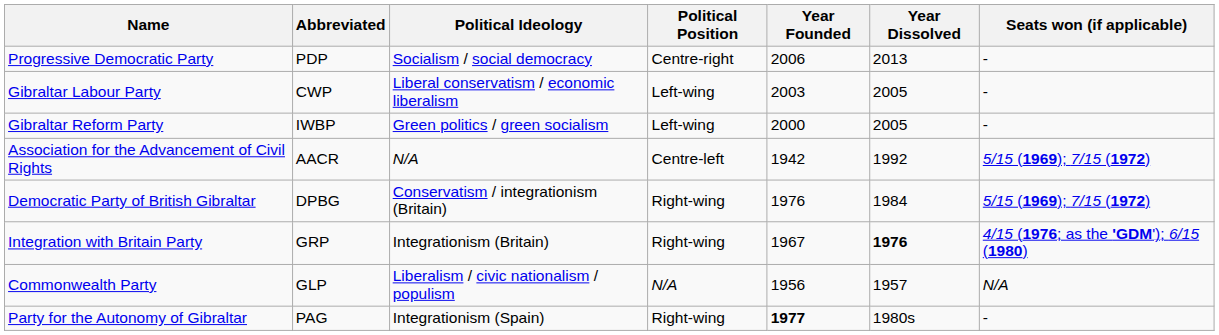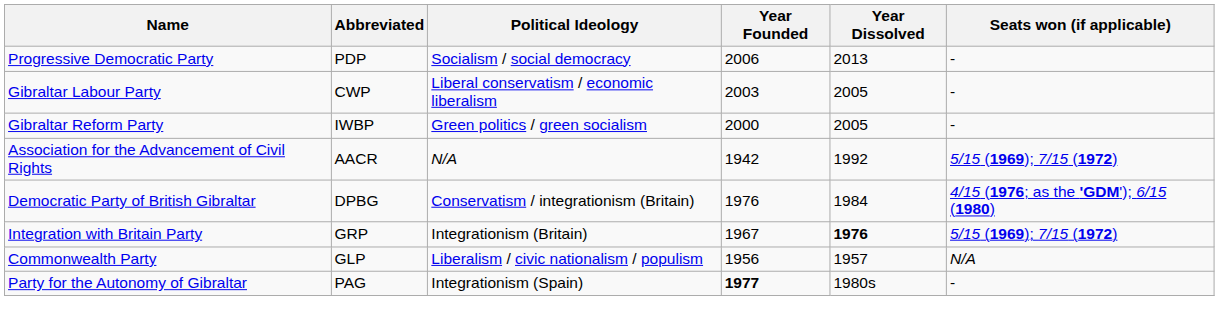- column: Political Position | Centre-right | Left-wing | Left-wing | Centre-left | Right-wing | Right-wing | N/A | Right-wing
Democratic Party of British Gibraltar | Seats won (if applicable): 5/15 (1969); 7/15 (1972) -> 4/15 (1976; as the 'GDM'); 6/15 (1980)
Integration with Britain Party | Seats won (if applicable): 4/15 (1976; as the 'GDM'); 6/15 (1980) -> 5/15 (1969); 7/15 (1972)
